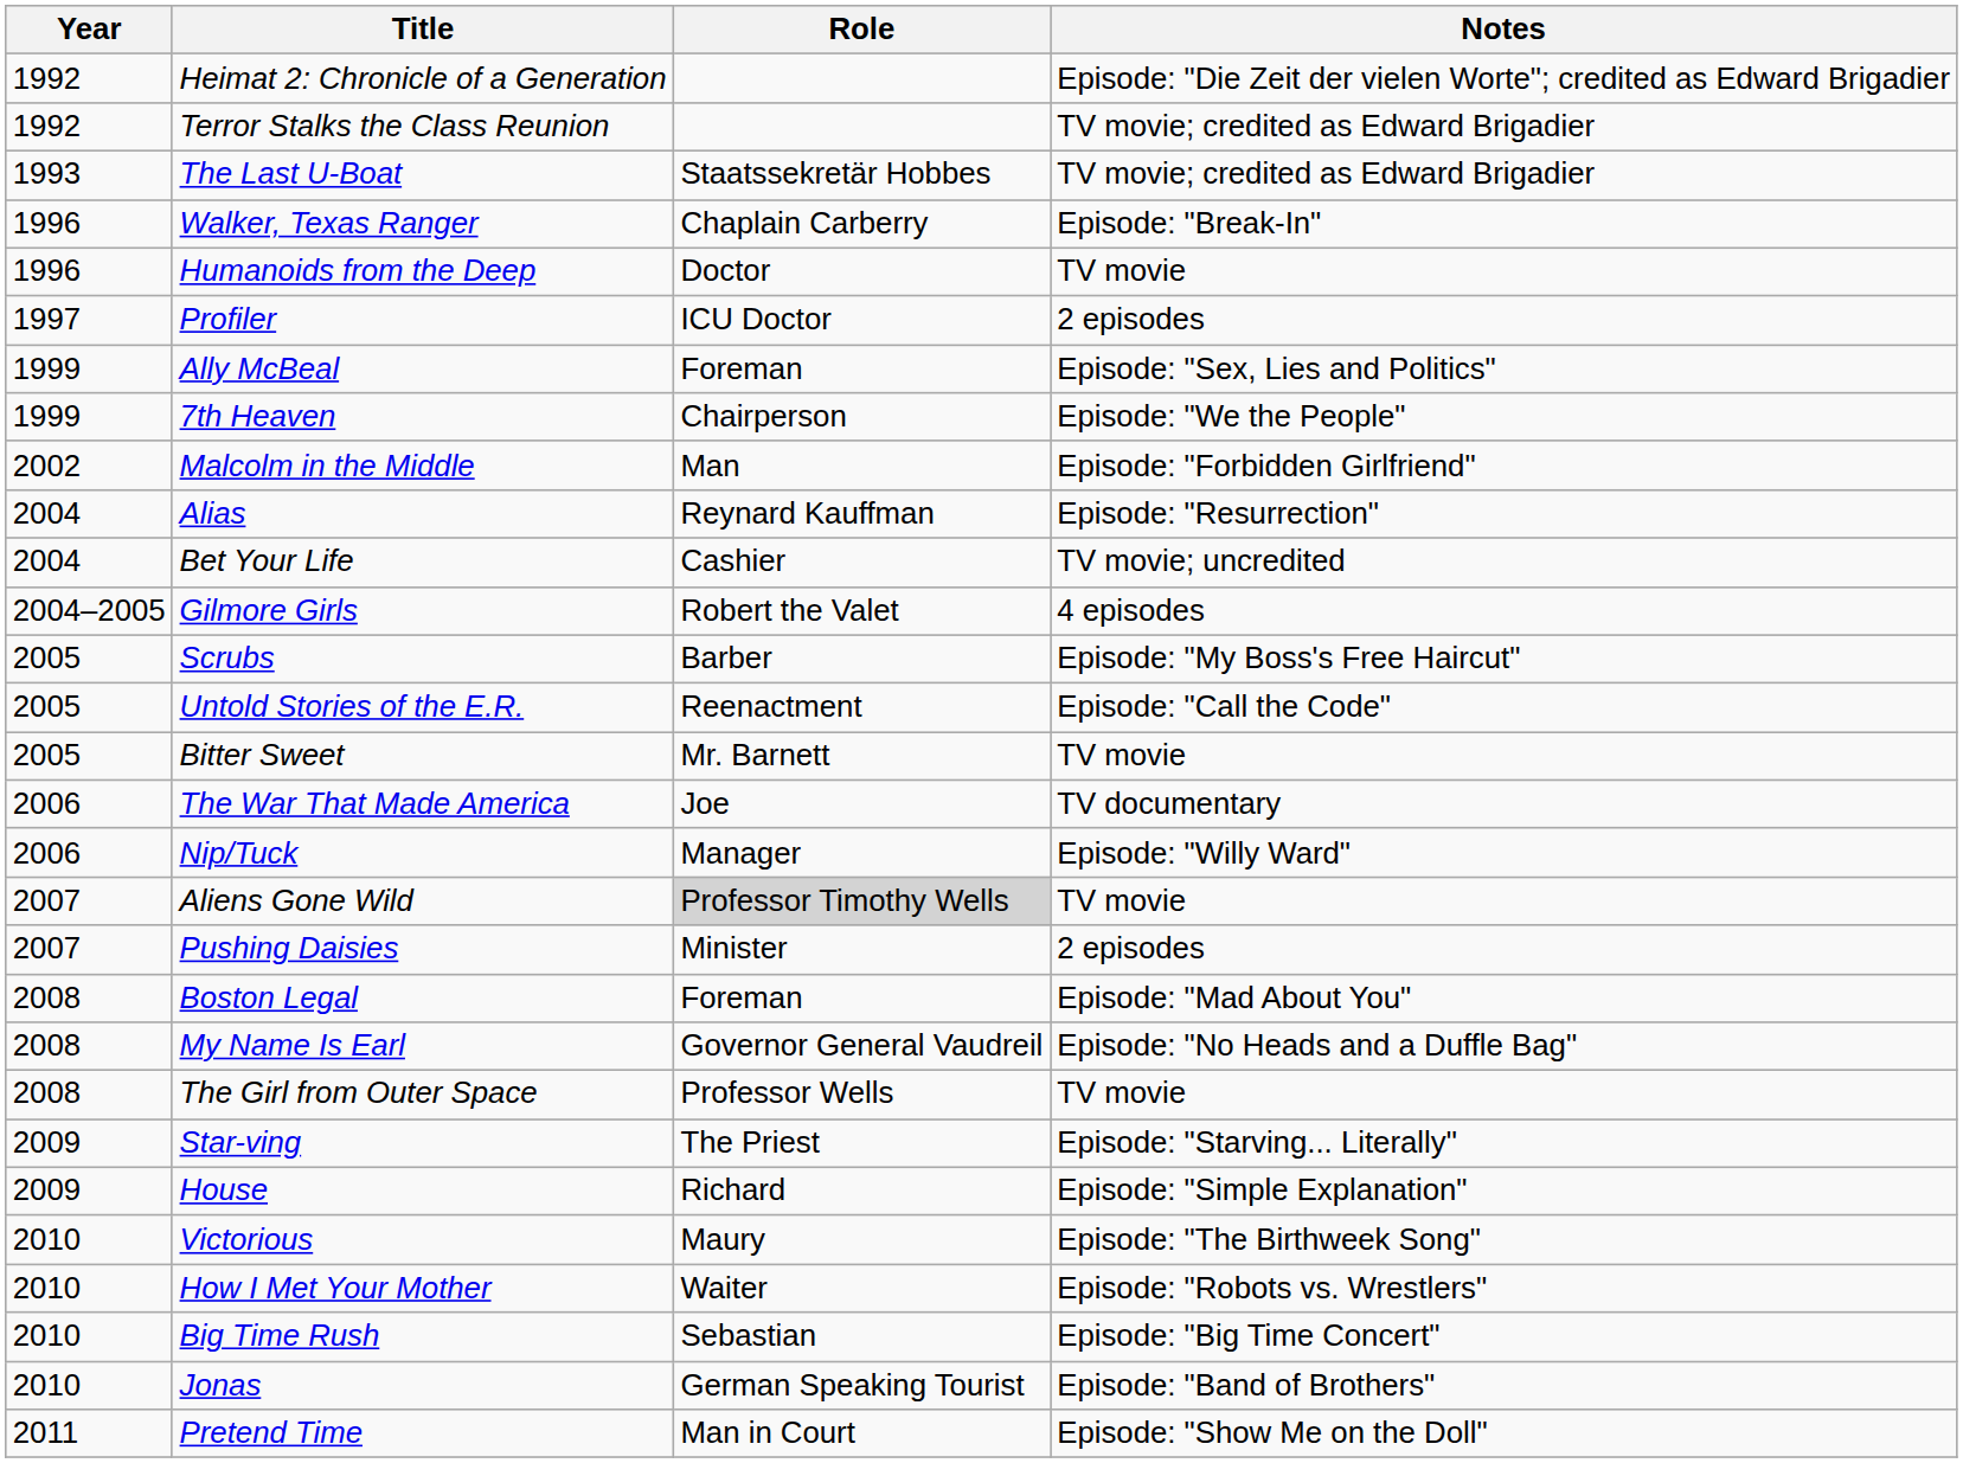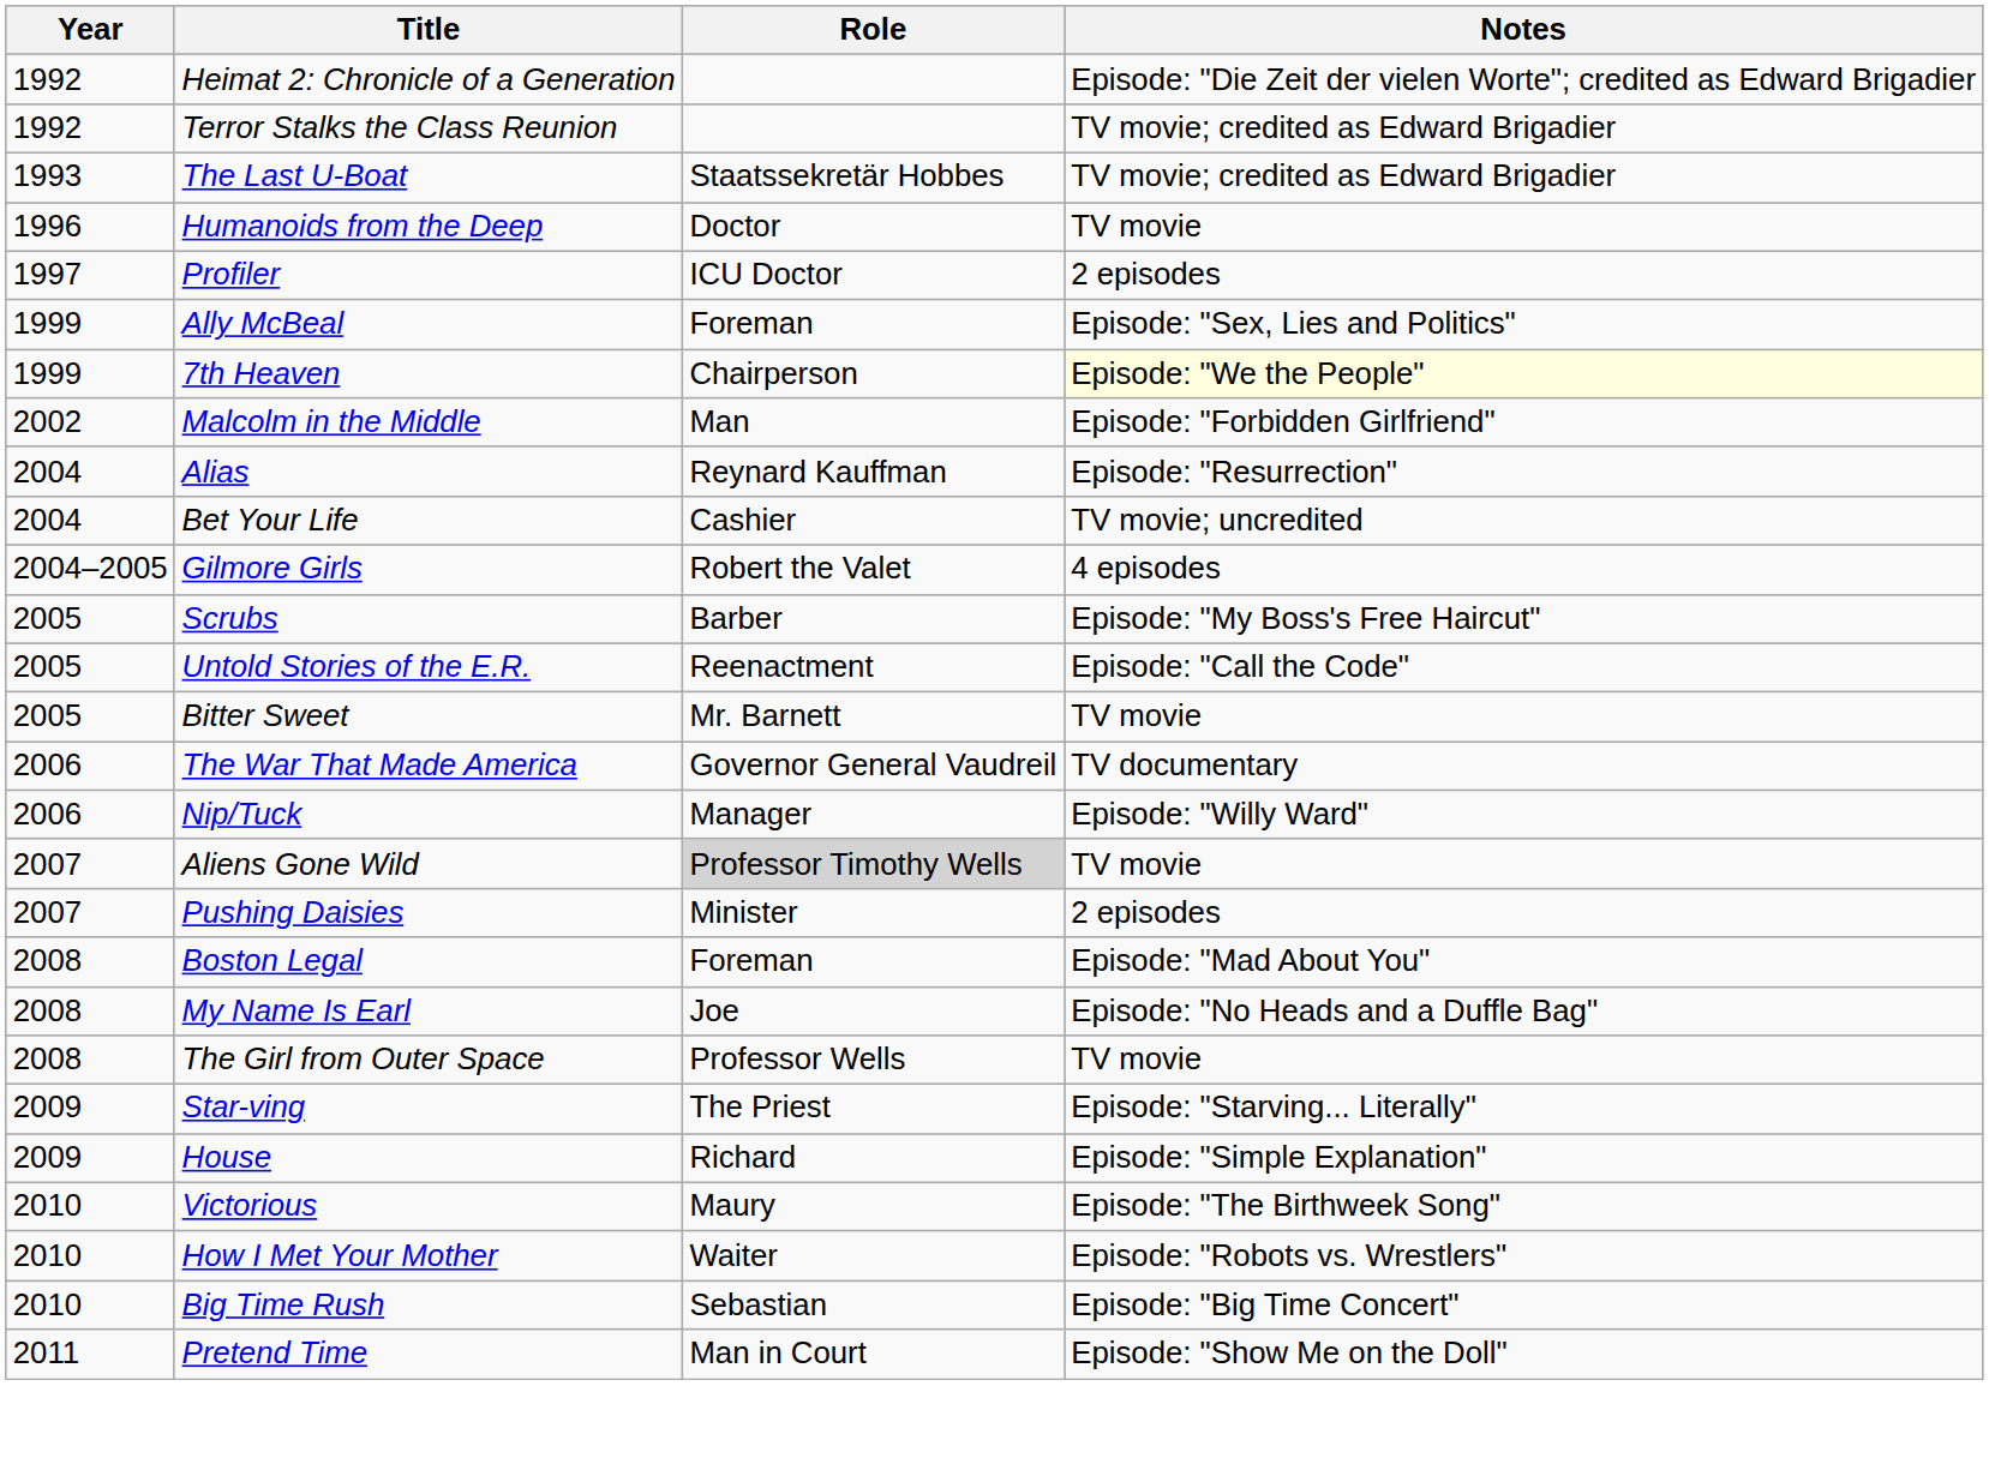- row: 1996 | Walker, Texas Ranger | Chaplain Carberry | Episode: "Break-In"
7th Heaven | Notes: no background -> lightyellow background
The War That Made America | Role: Joe -> Governor General Vaudreil
My Name Is Earl | Role: Governor General Vaudreil -> Joe
- row: 2010 | Jonas | German Speaking Tourist | Episode: "Band of Brothers"
